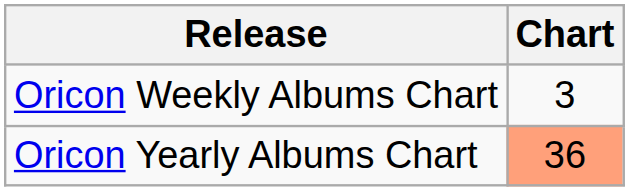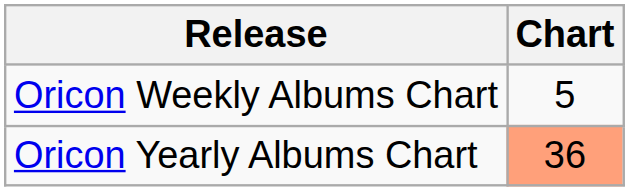Oricon Weekly Albums Chart | Chart: 3 -> 5
